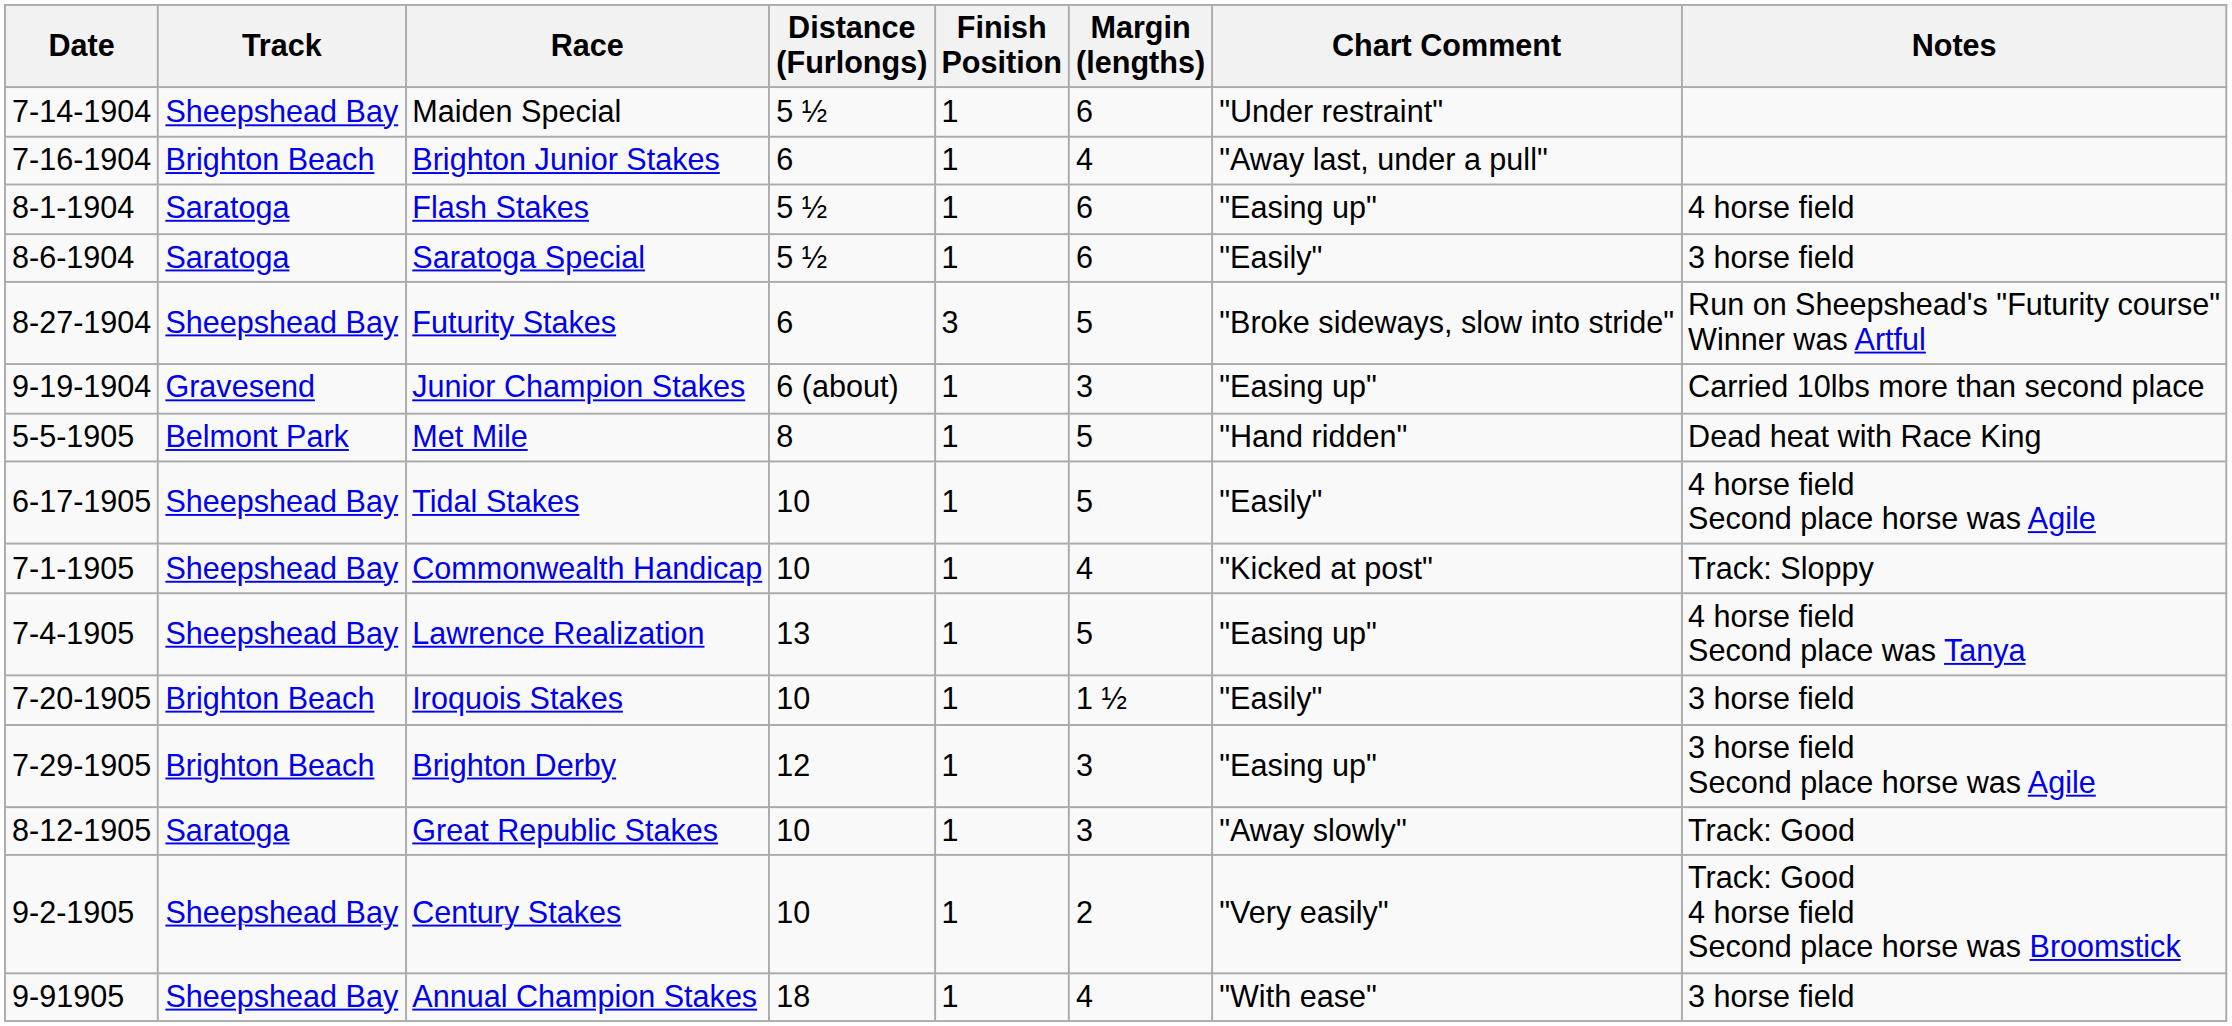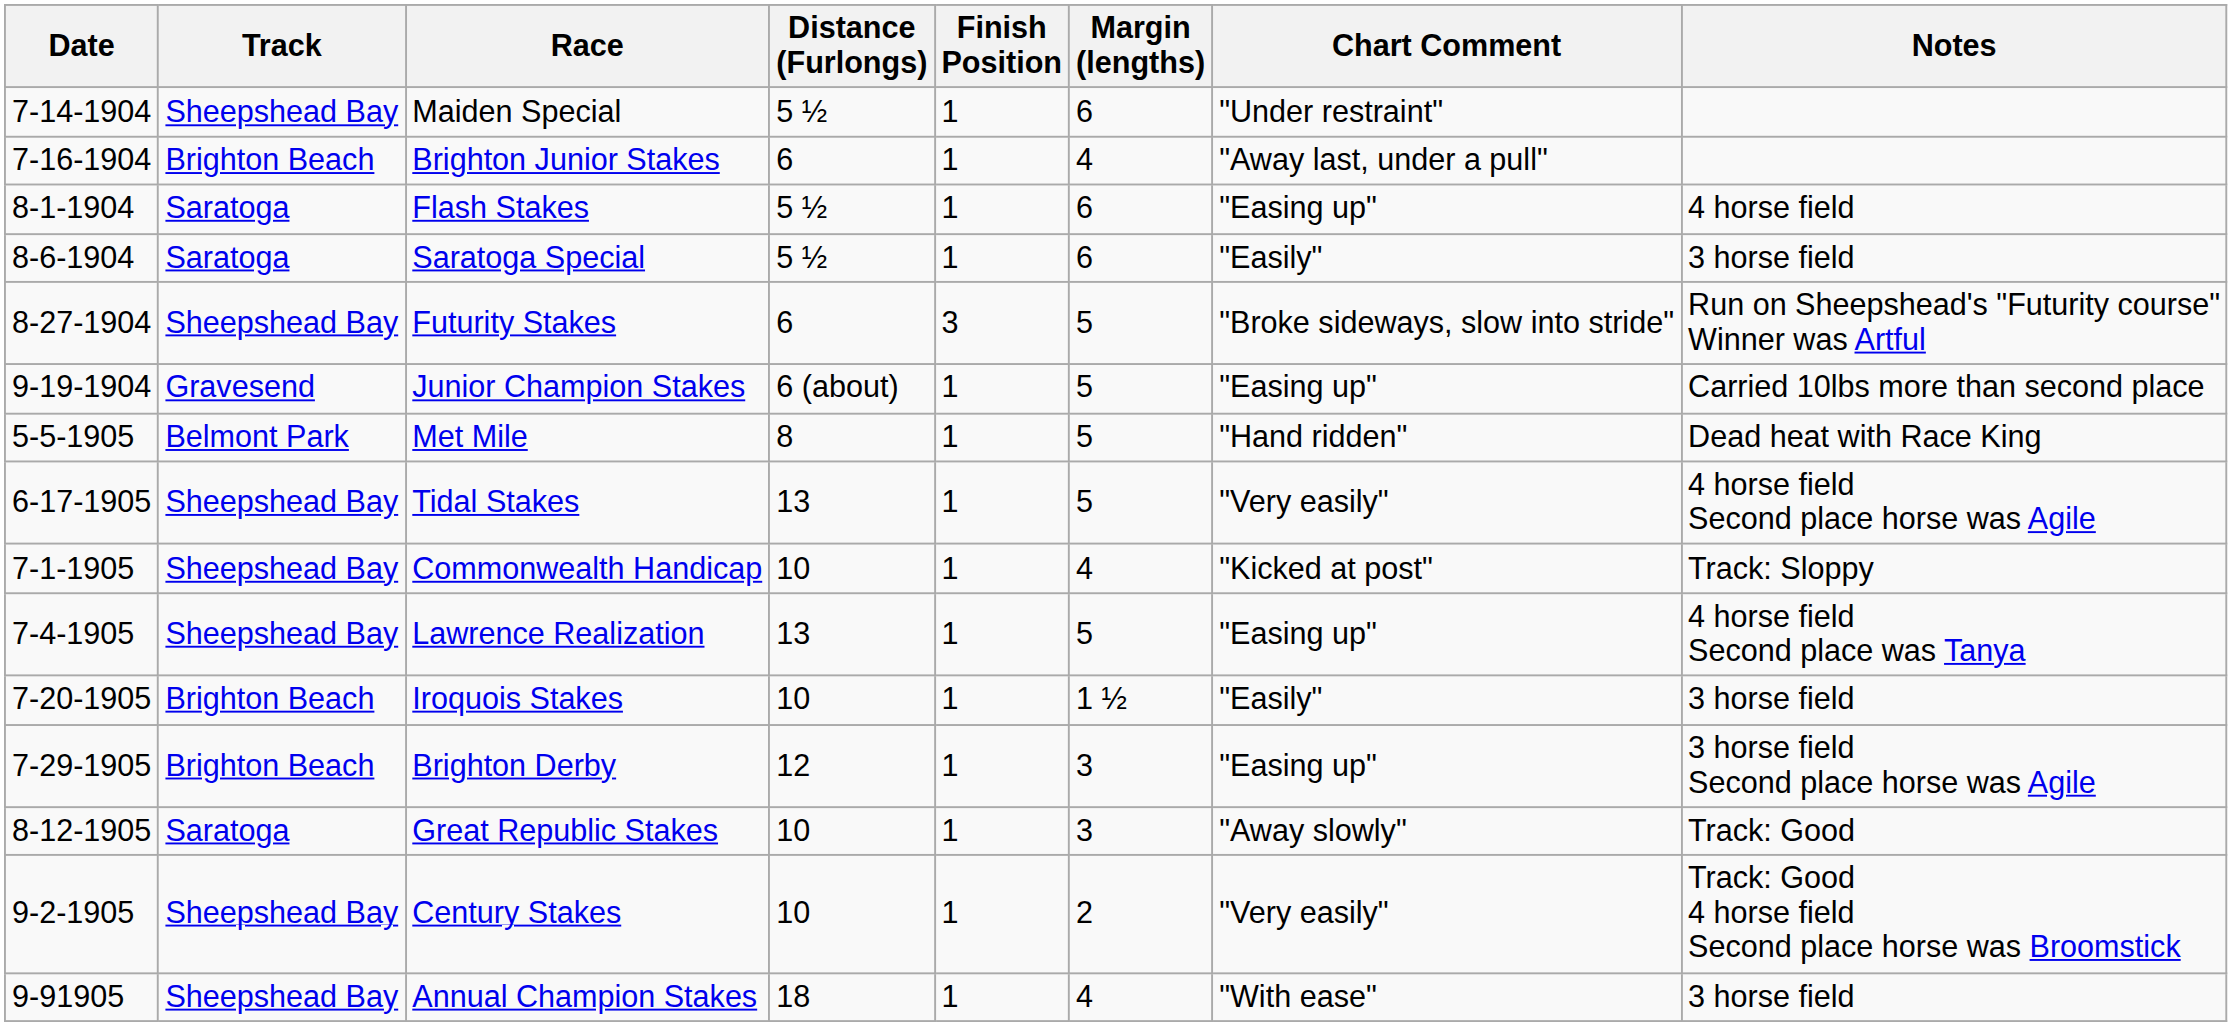Junior Champion Stakes | Margin (lengths): 3 -> 5
Tidal Stakes | Distance (Furlongs): 10 -> 13
Tidal Stakes | Chart Comment: "Easily" -> "Very easily"
